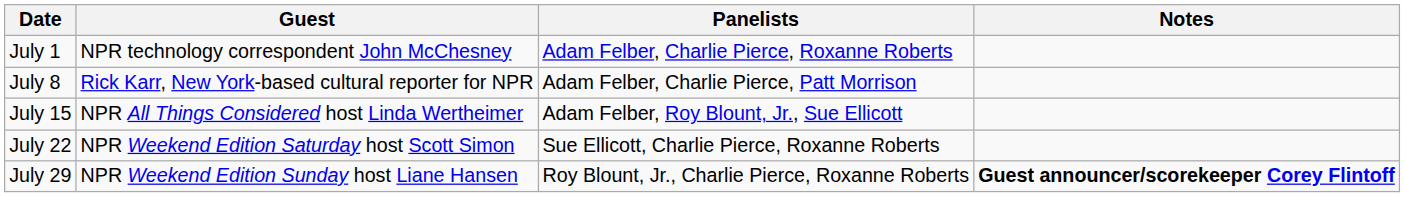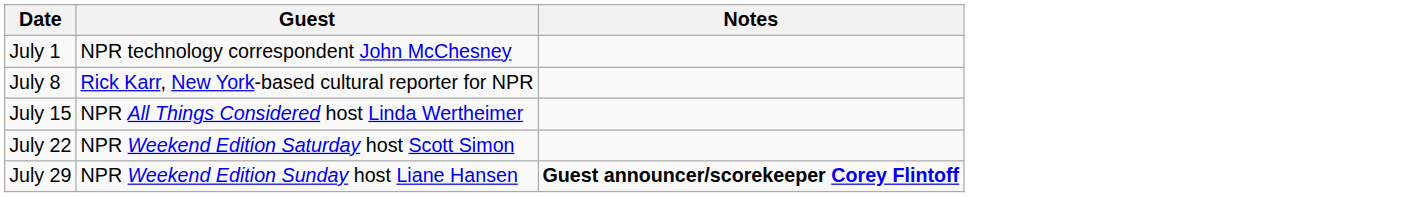- column: Panelists | Adam Felber, Charlie Pierce, Roxanne Roberts | Adam Felber, Charlie Pierce, Patt Morrison | Adam Felber, Roy Blount, Jr., Sue Ellicott | Sue Ellicott, Charlie Pierce, Roxanne Roberts | Roy Blount, Jr., Charlie Pierce, Roxanne Roberts
